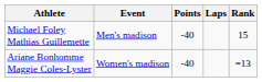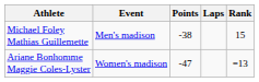Michael Foley Mathias Guillemette | Points: -40 -> -38
Ariane Bonhomme Maggie Coles-Lyster | Points: -40 -> -47
